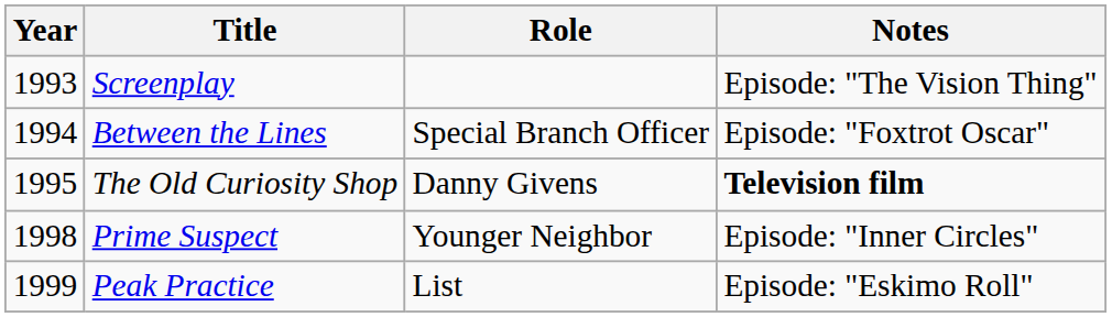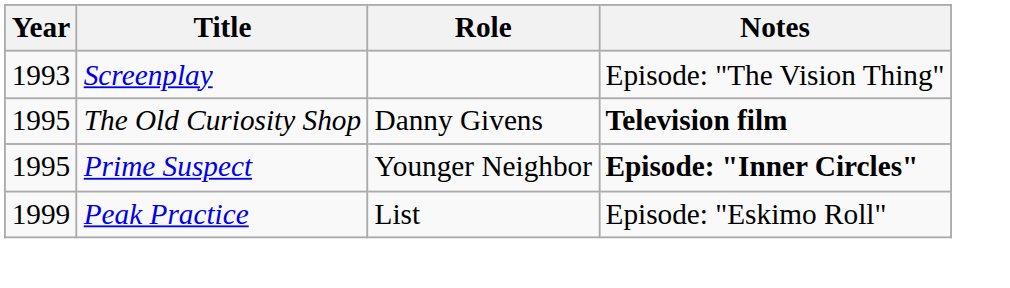- row: 1994 | Between the Lines | Special Branch Officer | Episode: "Foxtrot Oscar"
Prime Suspect | Year: 1998 -> 1995
Prime Suspect | Notes: normal -> bold
